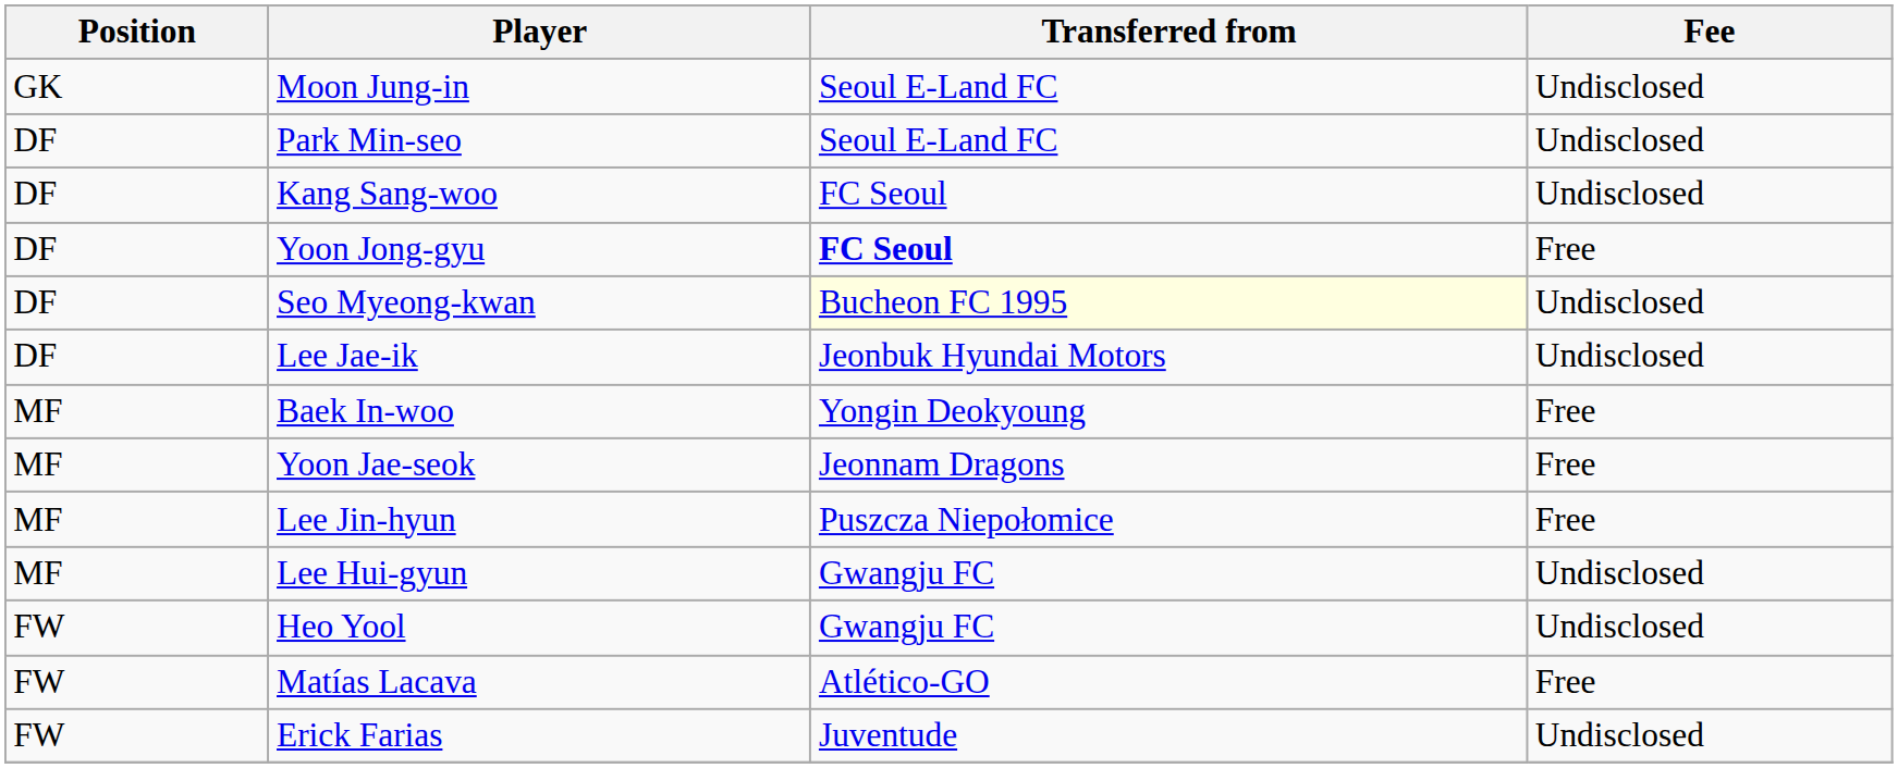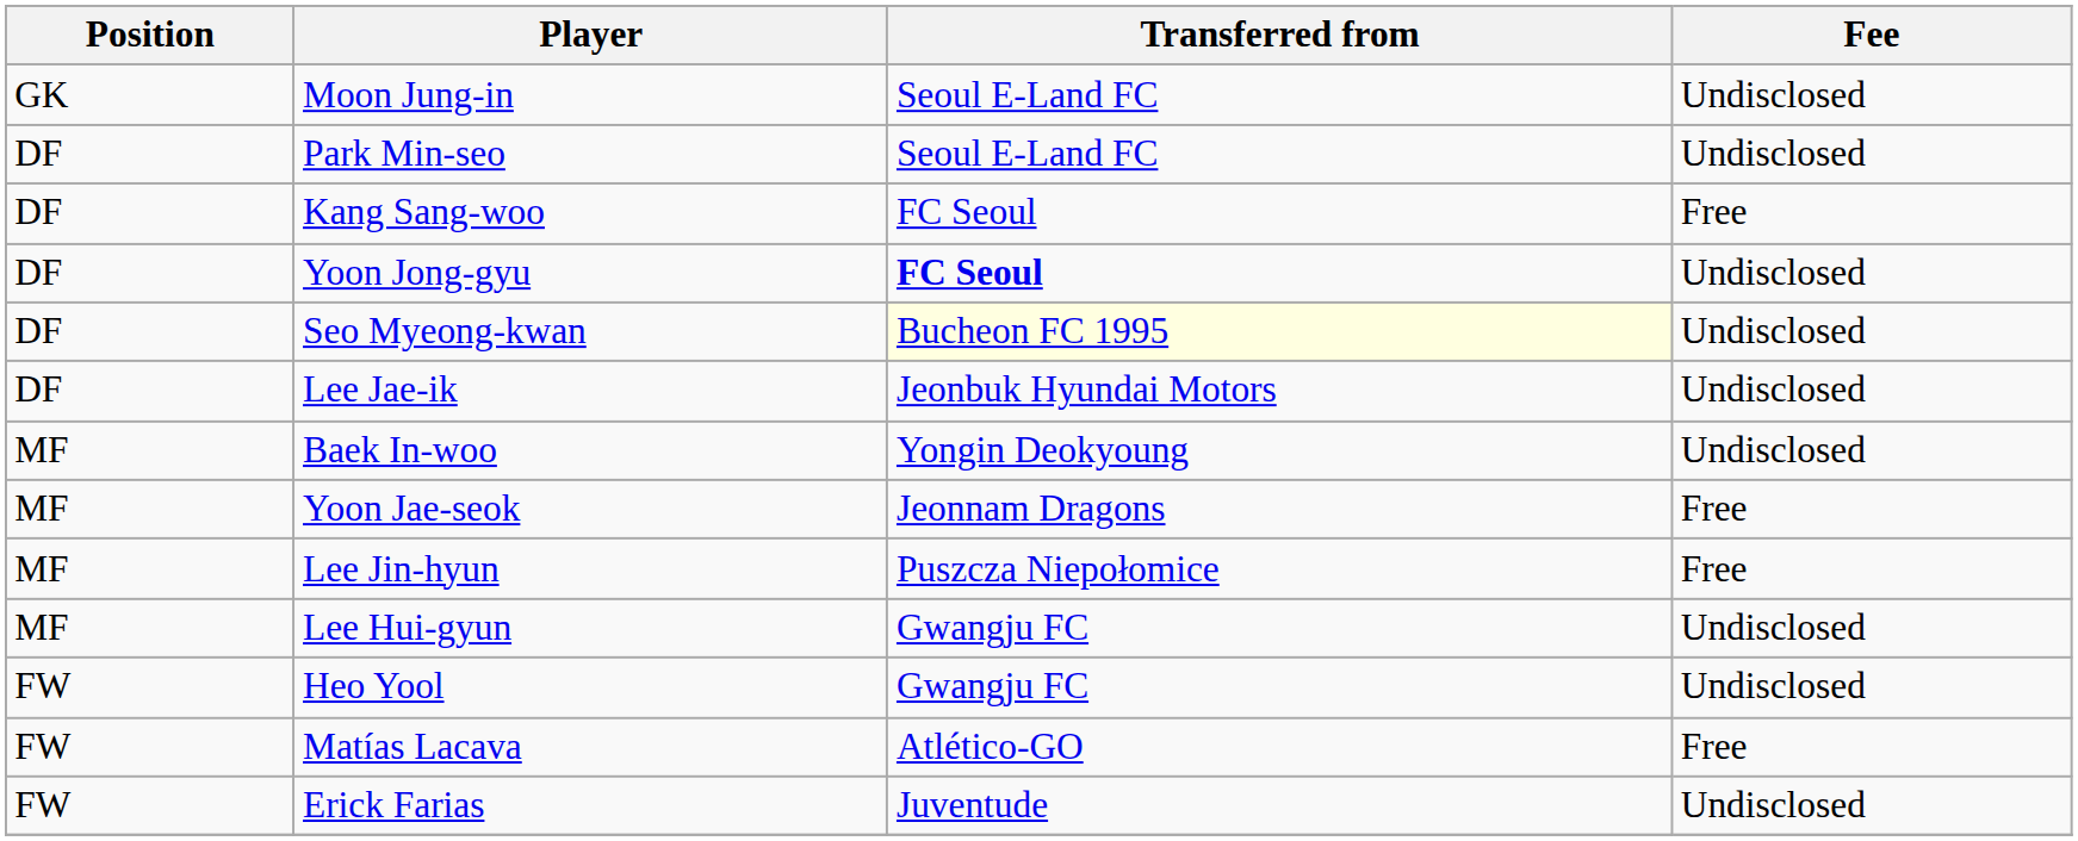Kang Sang-woo | Fee: Undisclosed -> Free
Yoon Jong-gyu | Fee: Free -> Undisclosed
Baek In-woo | Fee: Free -> Undisclosed
